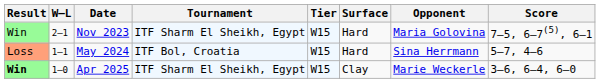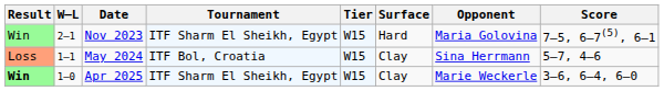May 2024 | Surface: Hard -> Clay
